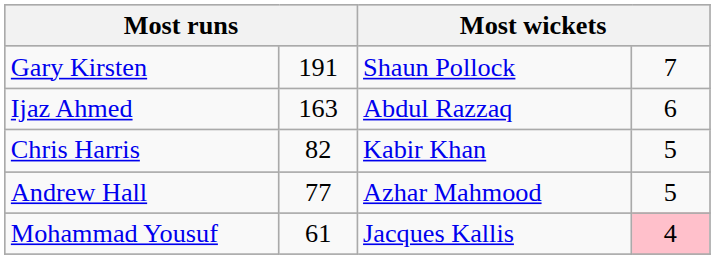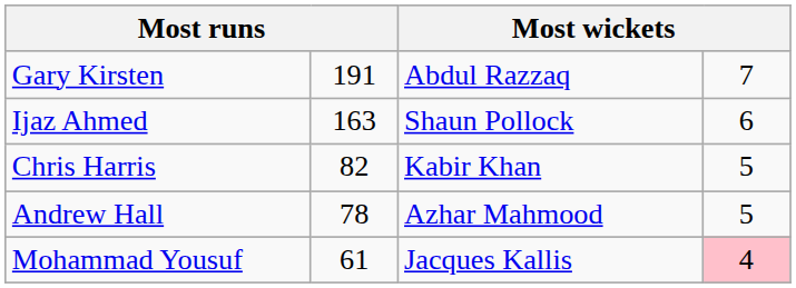Gary Kirsten | column 3: Shaun Pollock -> Abdul Razzaq
Ijaz Ahmed | column 3: Abdul Razzaq -> Shaun Pollock
Andrew Hall | column 2: 77 -> 78
